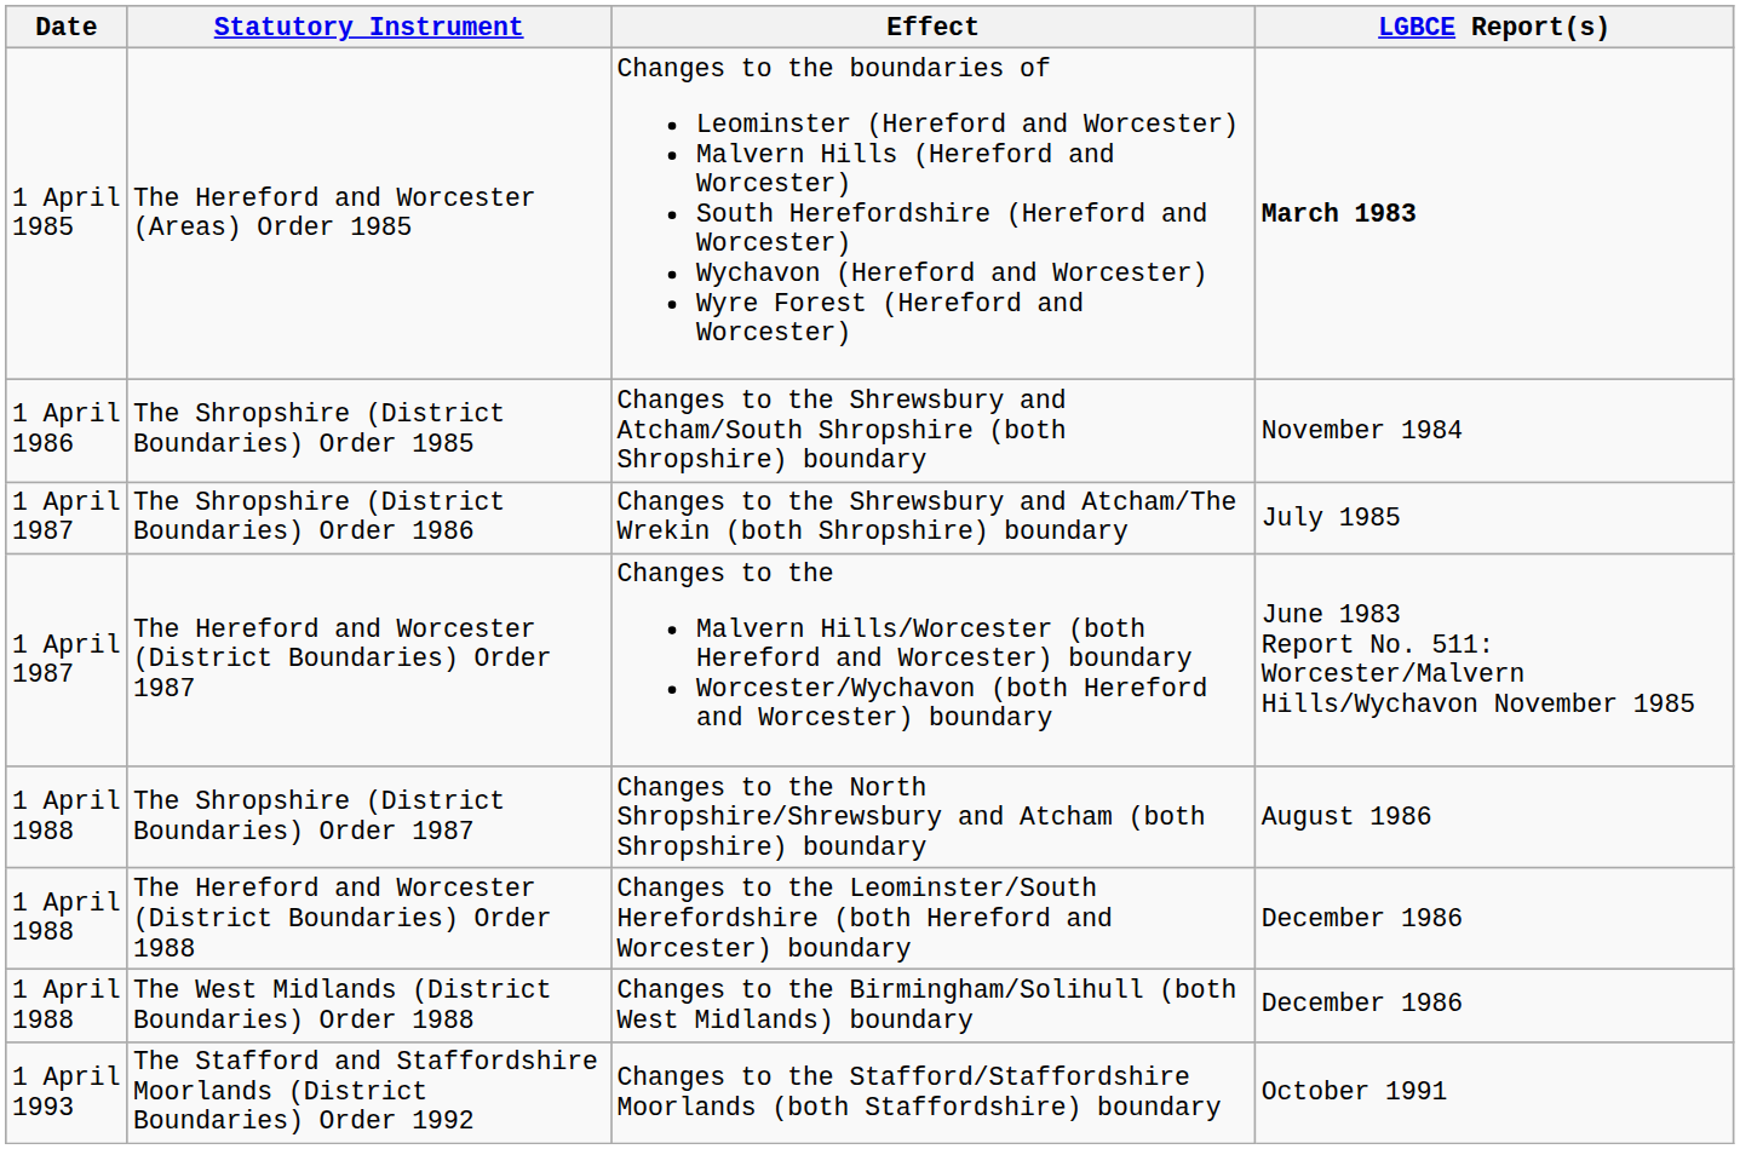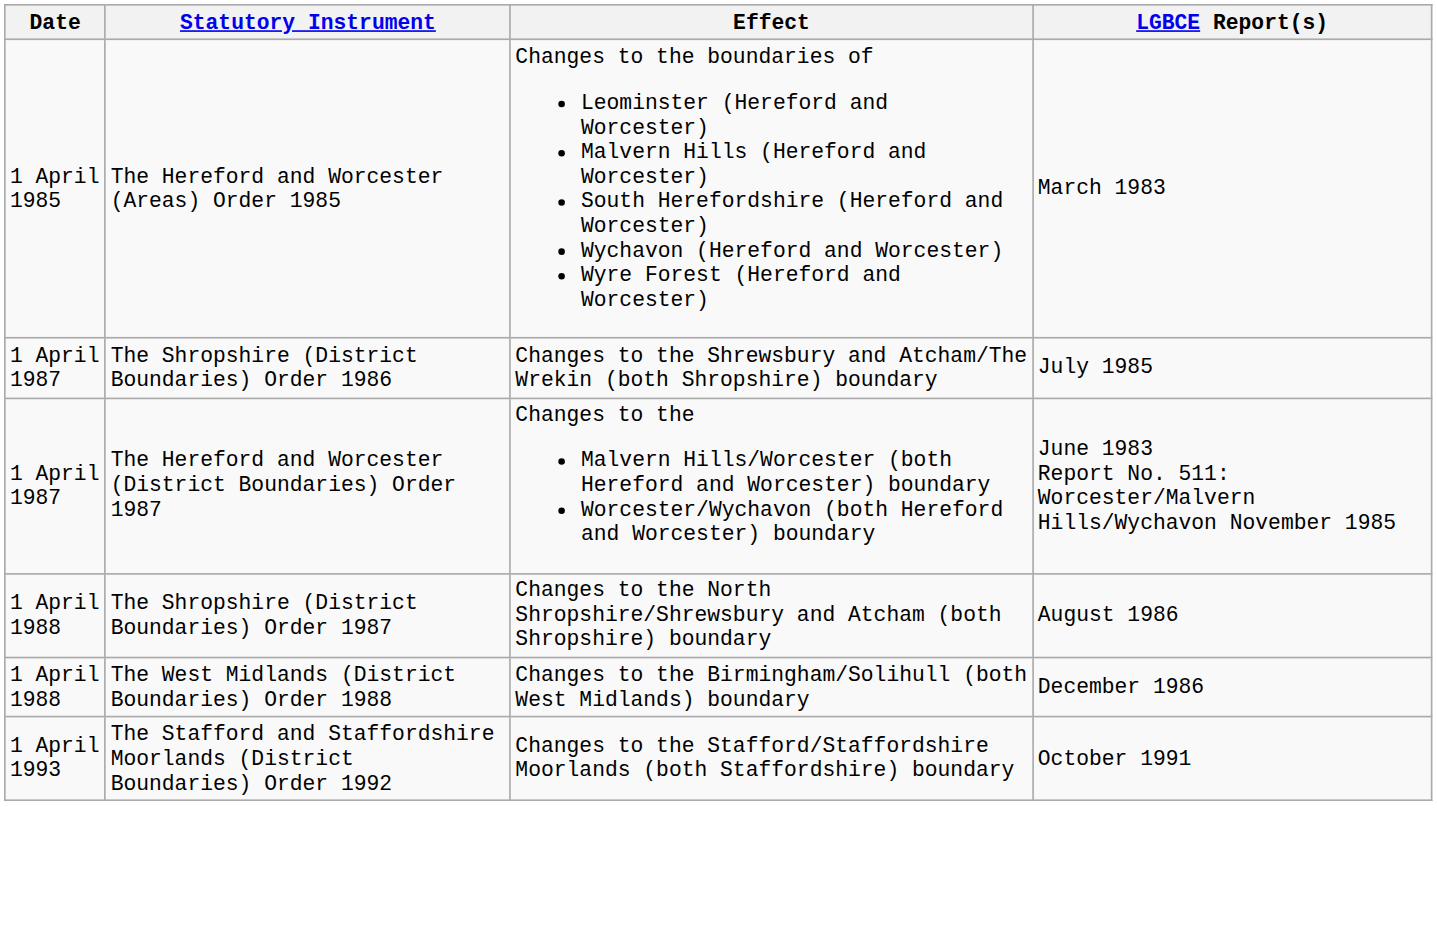The Hereford and Worcester (Areas) Order 1985 | LGBCE Report(s): bold -> normal
- row: 1 April 1986 | The Shropshire (District Boundaries) Order 1985 | Changes to the Shrewsbury and Atcham/South Shropshire (both Shropshire) boundary | November 1984
- row: 1 April 1988 | The Hereford and Worcester (District Boundaries) Order 1988 | Changes to the Leominster/South Herefordshire (both Hereford and Worcester) boundary | December 1986
